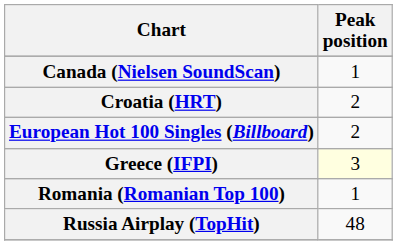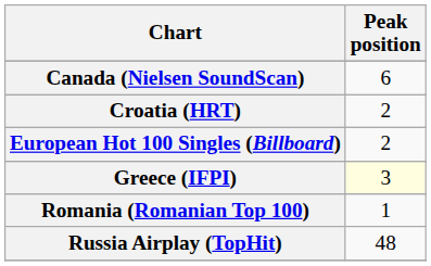Canada (Nielsen SoundScan) | Peak position: 1 -> 6
